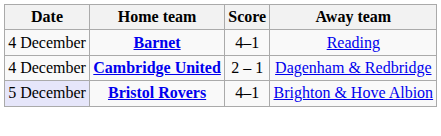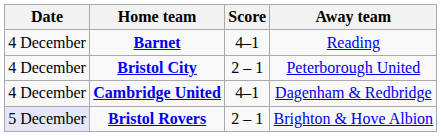+ row: 4 December | Bristol City | 2 – 1 | Peterborough United
Cambridge United | Score: 2 – 1 -> 4–1
Bristol Rovers | Score: 4–1 -> 2 – 1
